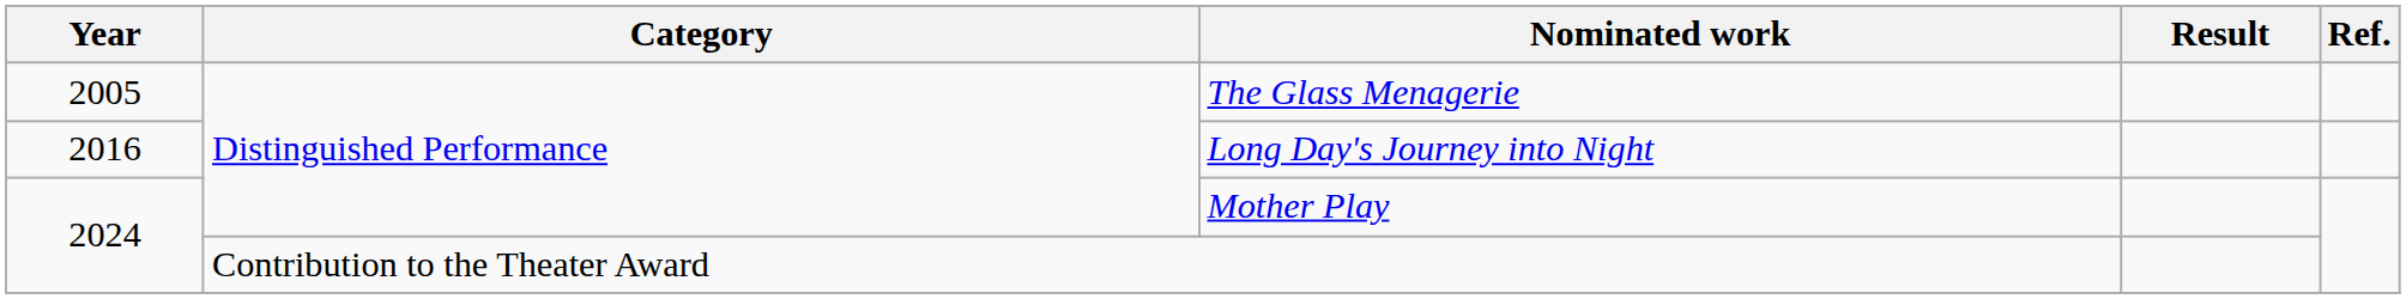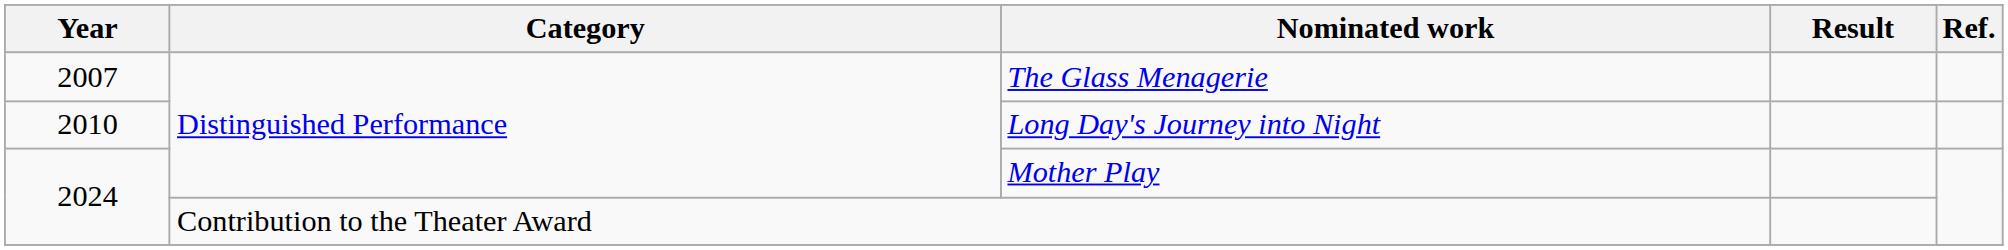The Glass Menagerie | Year: 2005 -> 2007
Long Day's Journey into Night | Year: 2016 -> 2010
